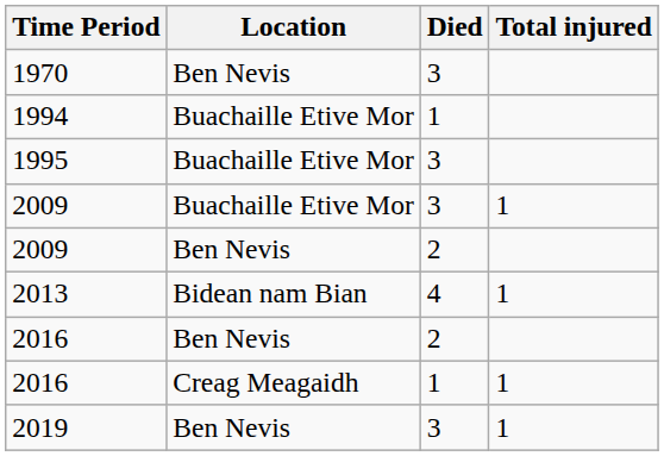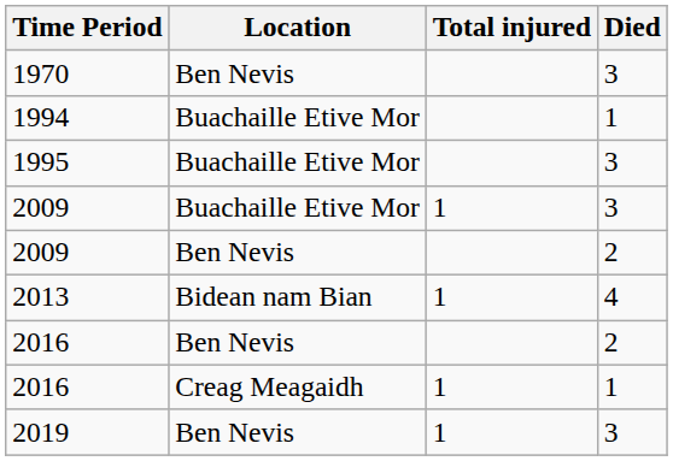columns swapped: Died <-> Total injured
